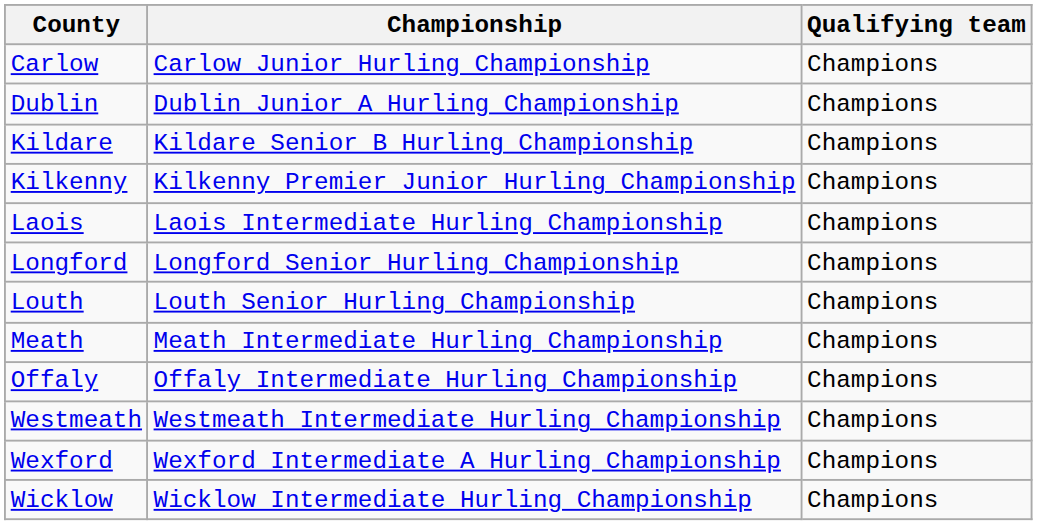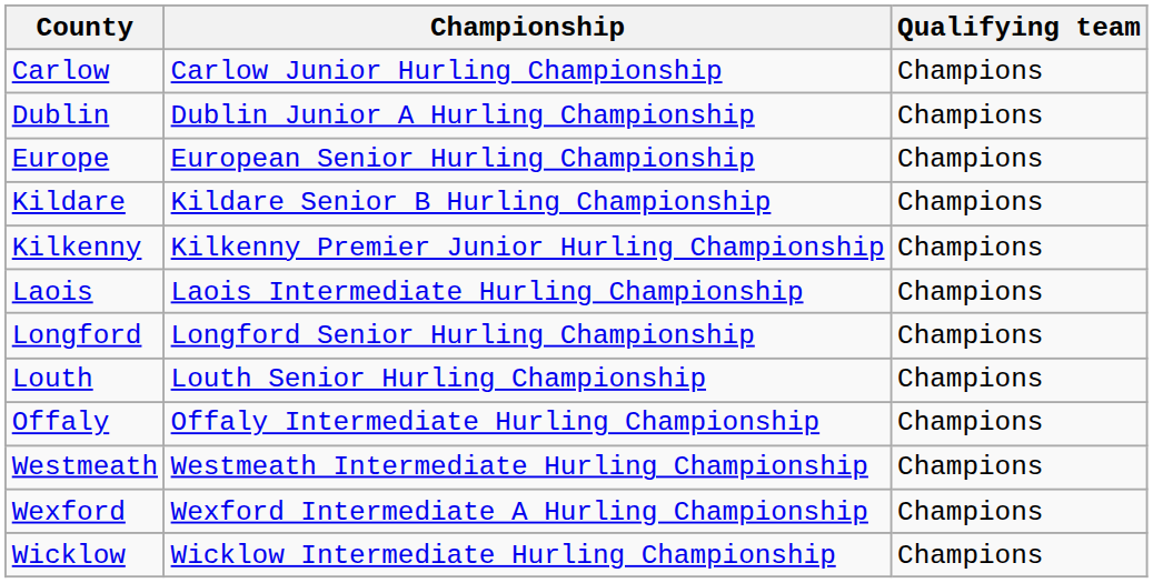+ row: Europe | European Senior Hurling Championship | Champions
- row: Meath | Meath Intermediate Hurling Championship | Champions
